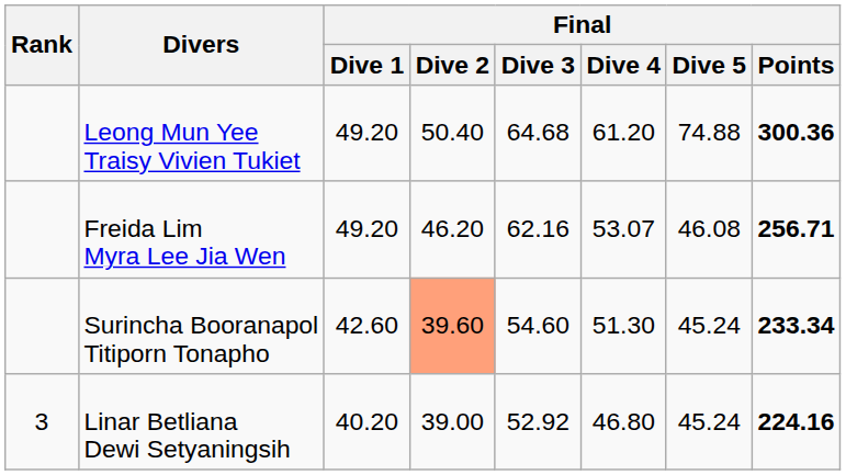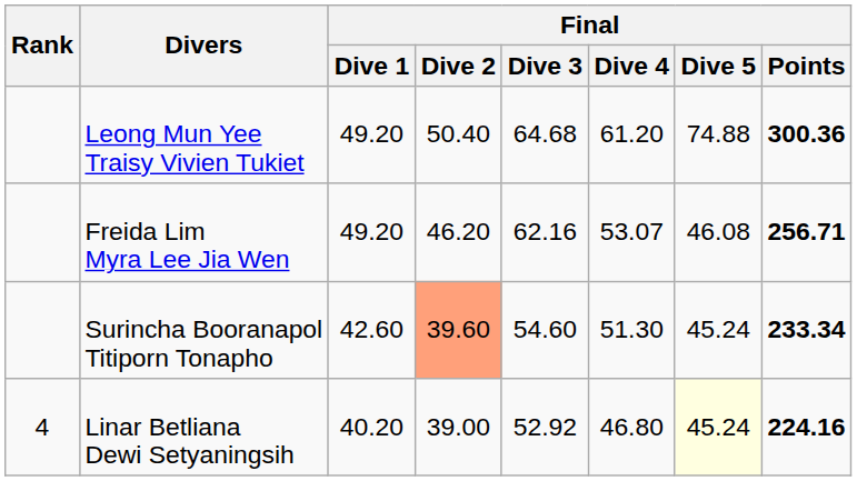Linar Betliana Dewi Setyaningsih | Rank: 3 -> 4
Linar Betliana Dewi Setyaningsih | Final / Dive 5: no background -> lightyellow background
